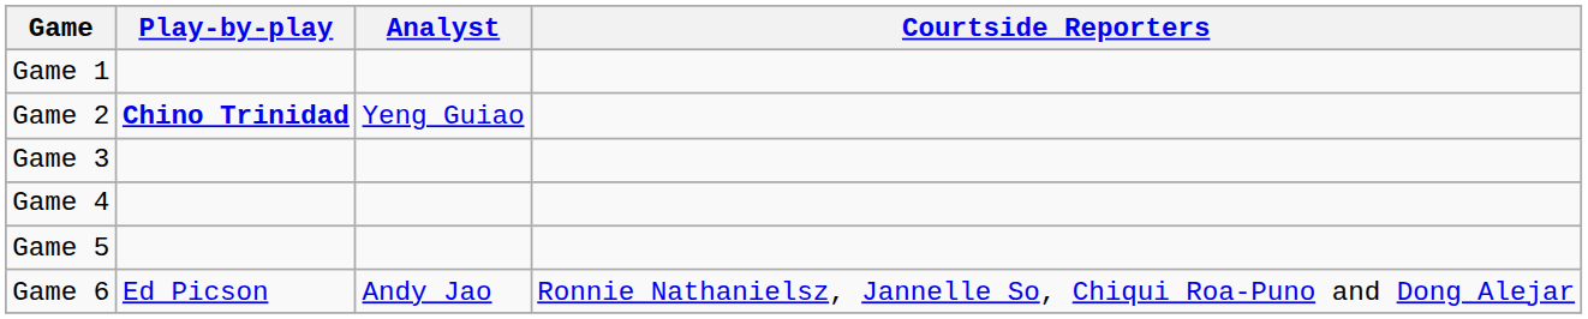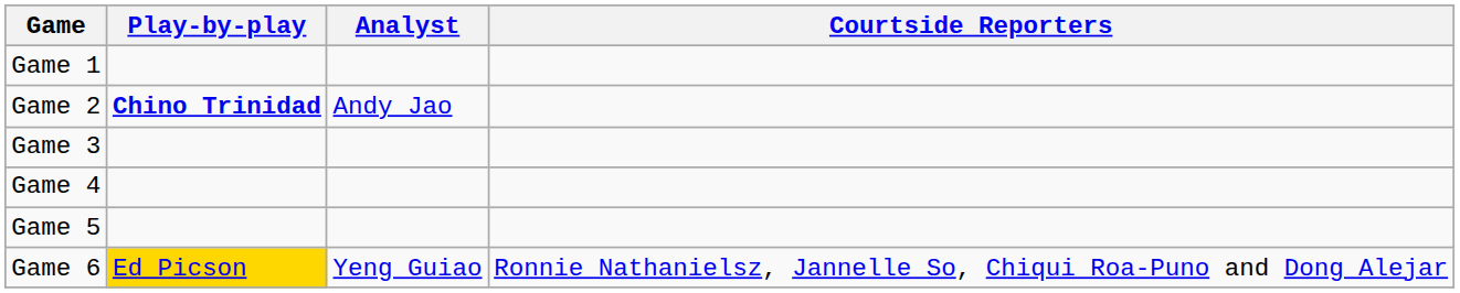Game 2 | Analyst: Yeng Guiao -> Andy Jao
Game 6 | Play-by-play: no background -> gold background
Game 6 | Analyst: Andy Jao -> Yeng Guiao
